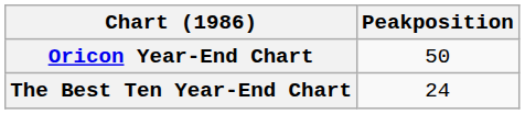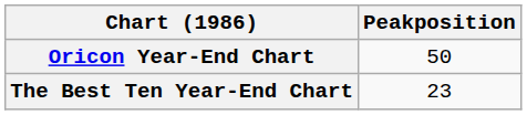The Best Ten Year-End Chart | Peakposition: 24 -> 23
